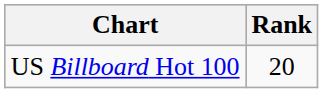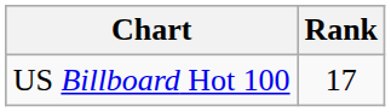US Billboard Hot 100 | Rank: 20 -> 17
